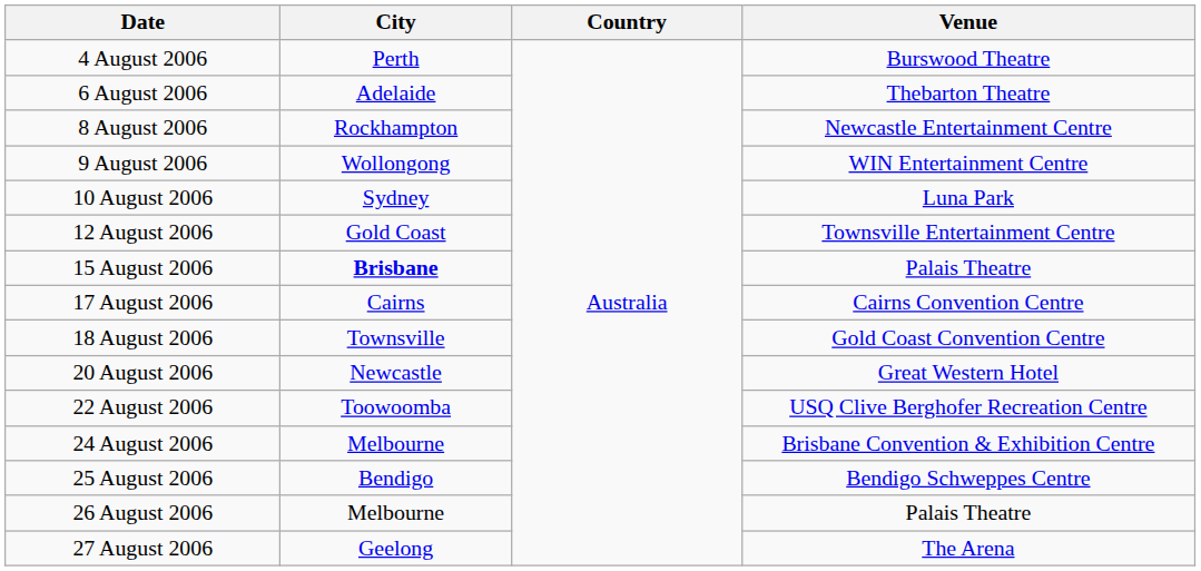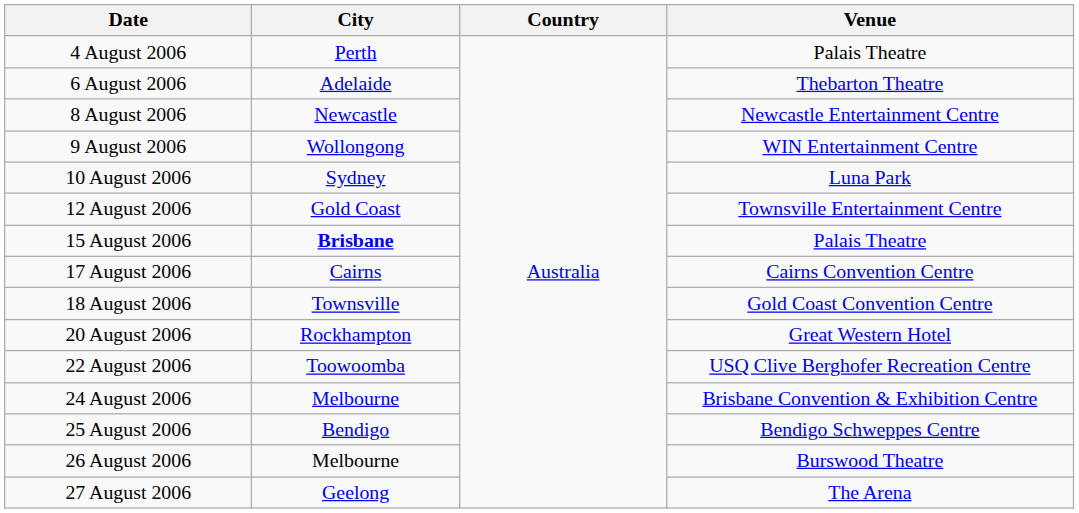4 August 2006 | Venue: Burswood Theatre -> Palais Theatre
8 August 2006 | City: Rockhampton -> Newcastle
20 August 2006 | City: Newcastle -> Rockhampton
26 August 2006 | Venue: Palais Theatre -> Burswood Theatre
